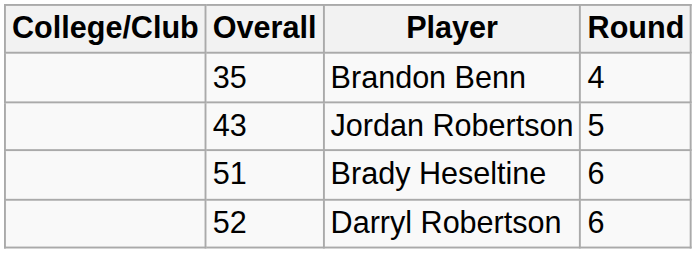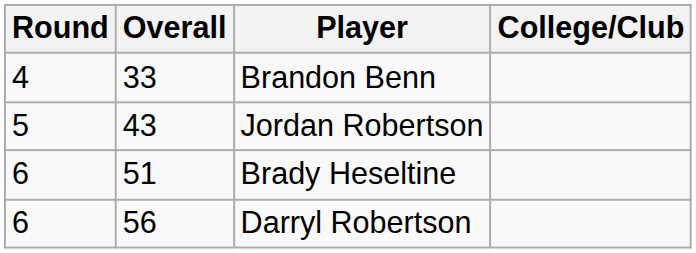columns swapped: Round <-> College/Club
Brandon Benn | Overall: 35 -> 33
Darryl Robertson | Overall: 52 -> 56
